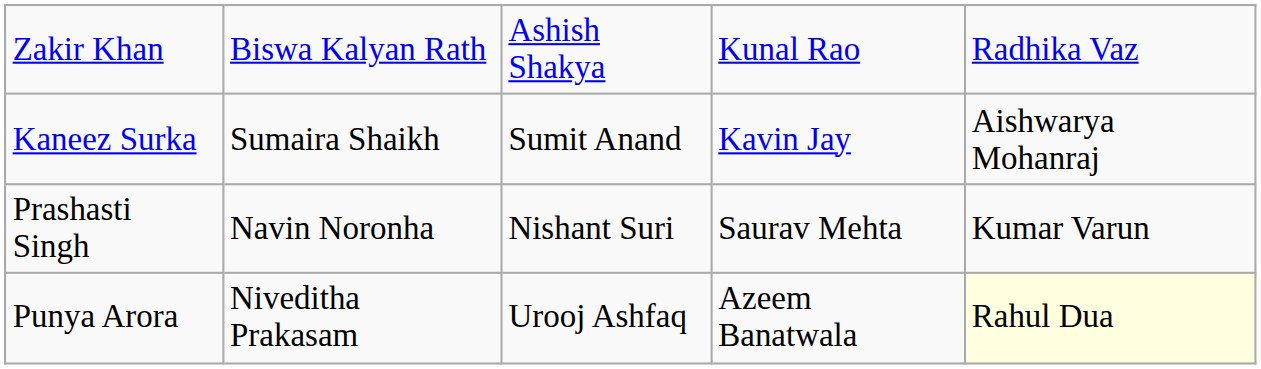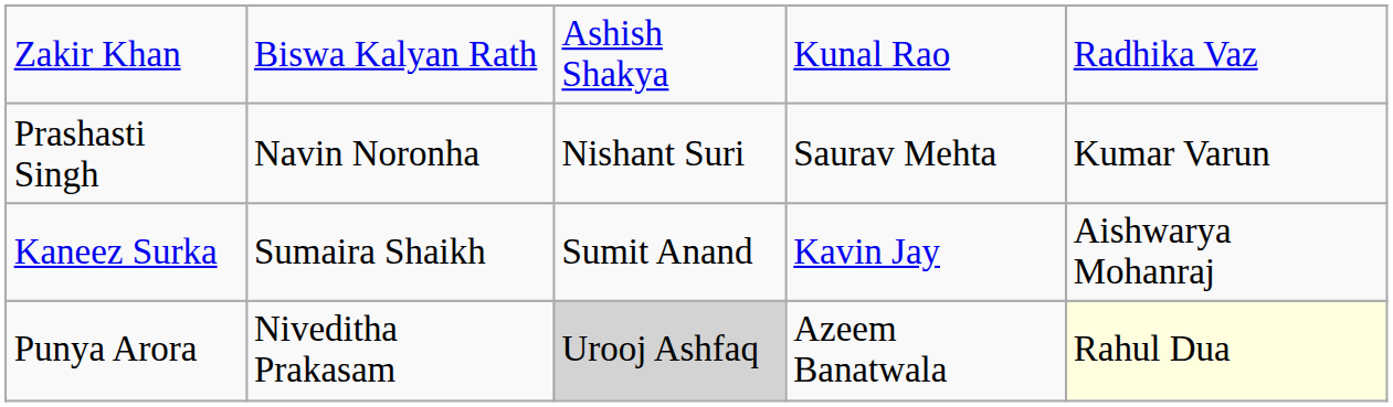rows swapped: Kaneez Surka <-> Prashasti Singh
Punya Arora | column 3: no background -> lightgrey background
